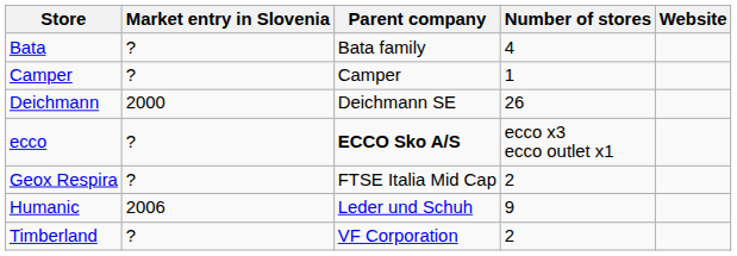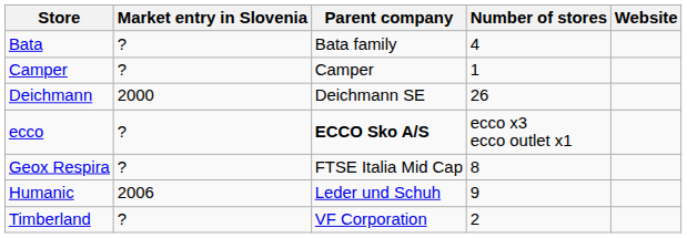Geox Respira | Number of stores: 2 -> 8
